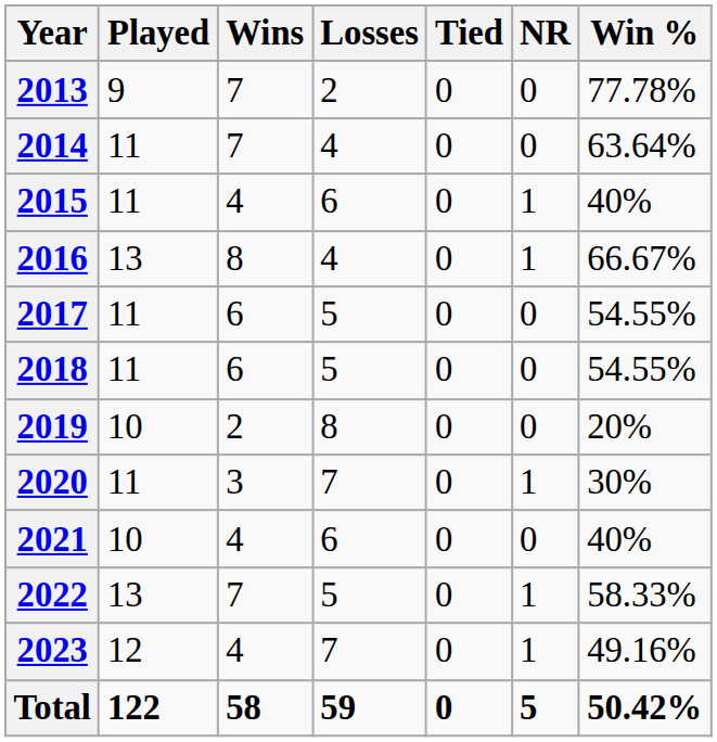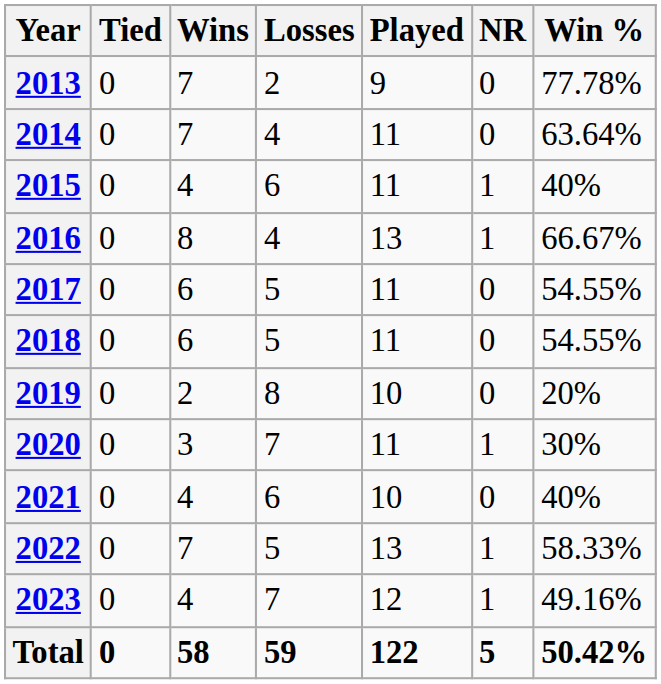columns swapped: Played <-> Tied
